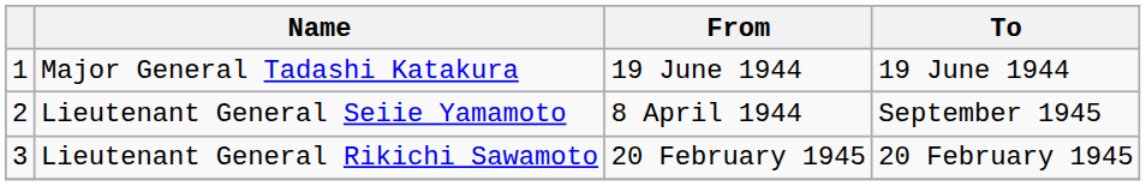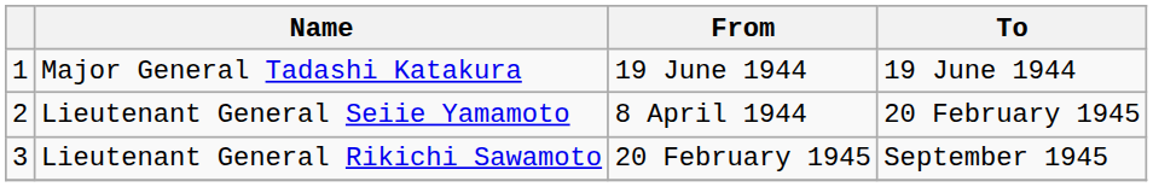Lieutenant General Seiie Yamamoto | To: September 1945 -> 20 February 1945
Lieutenant General Rikichi Sawamoto | To: 20 February 1945 -> September 1945
